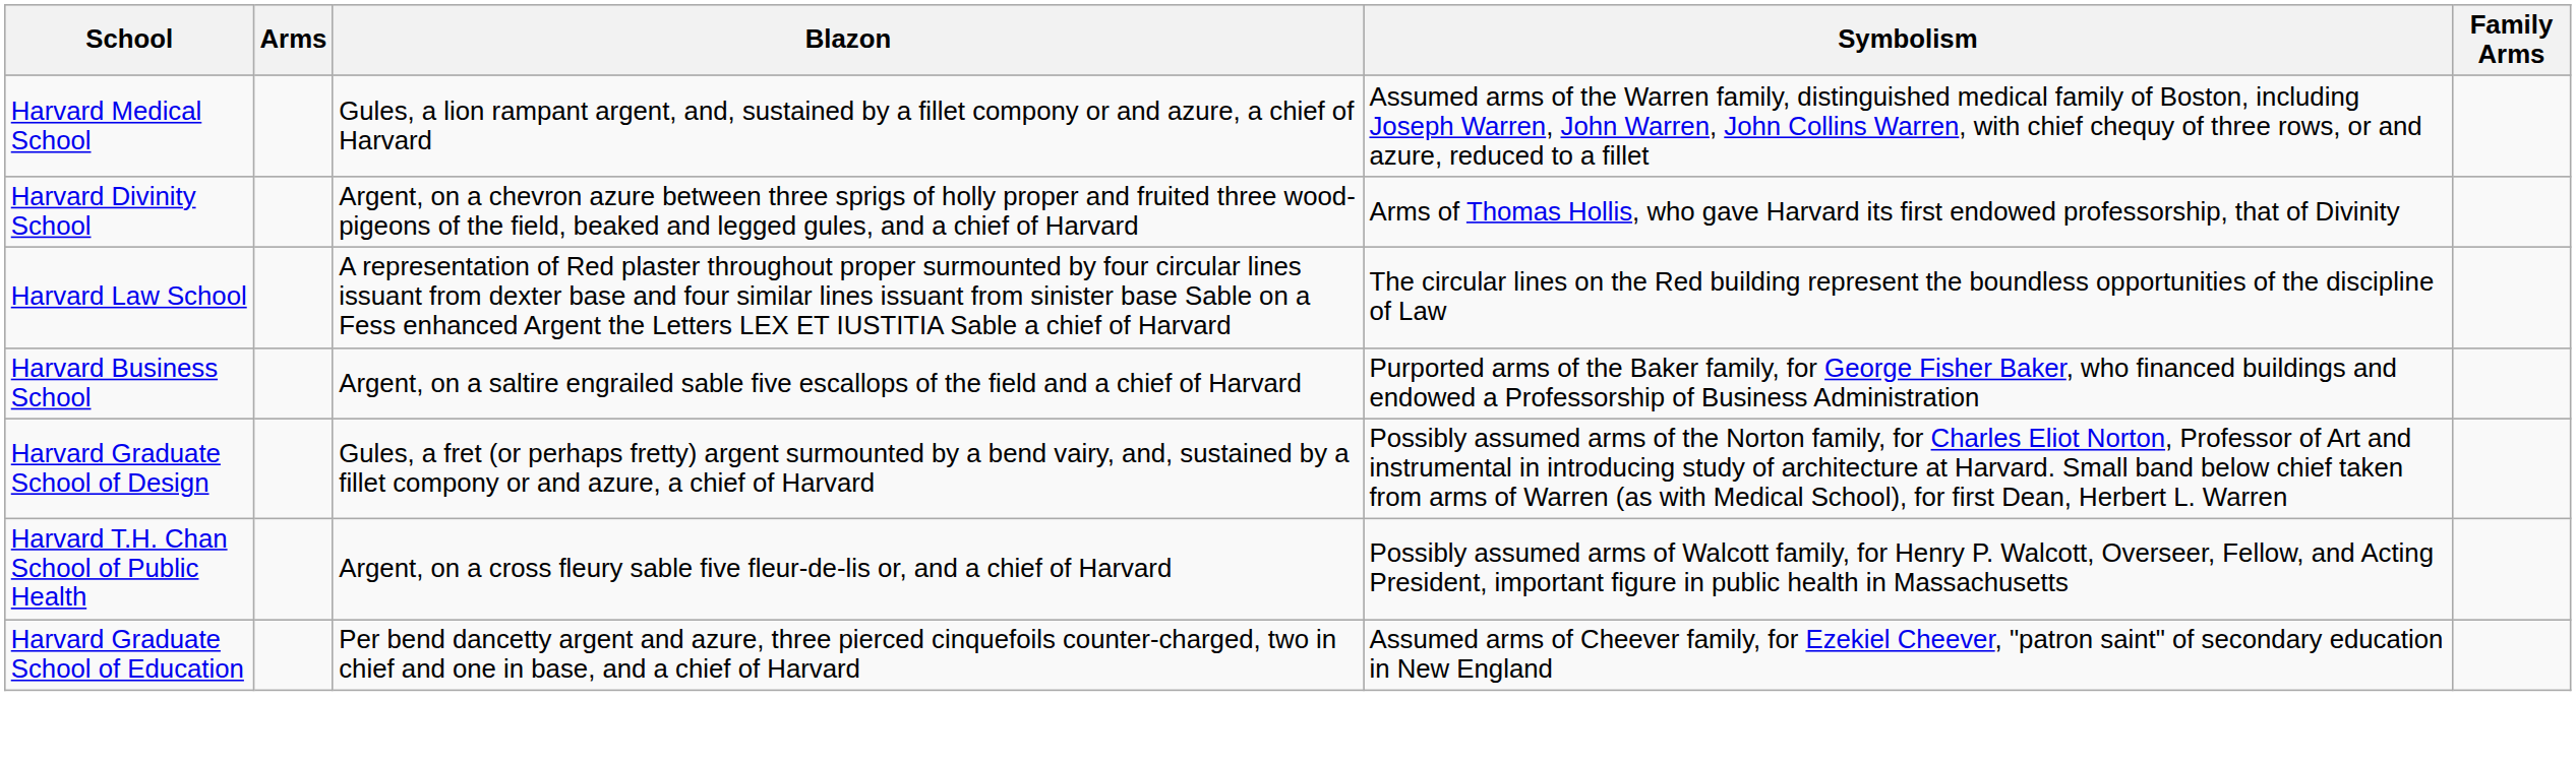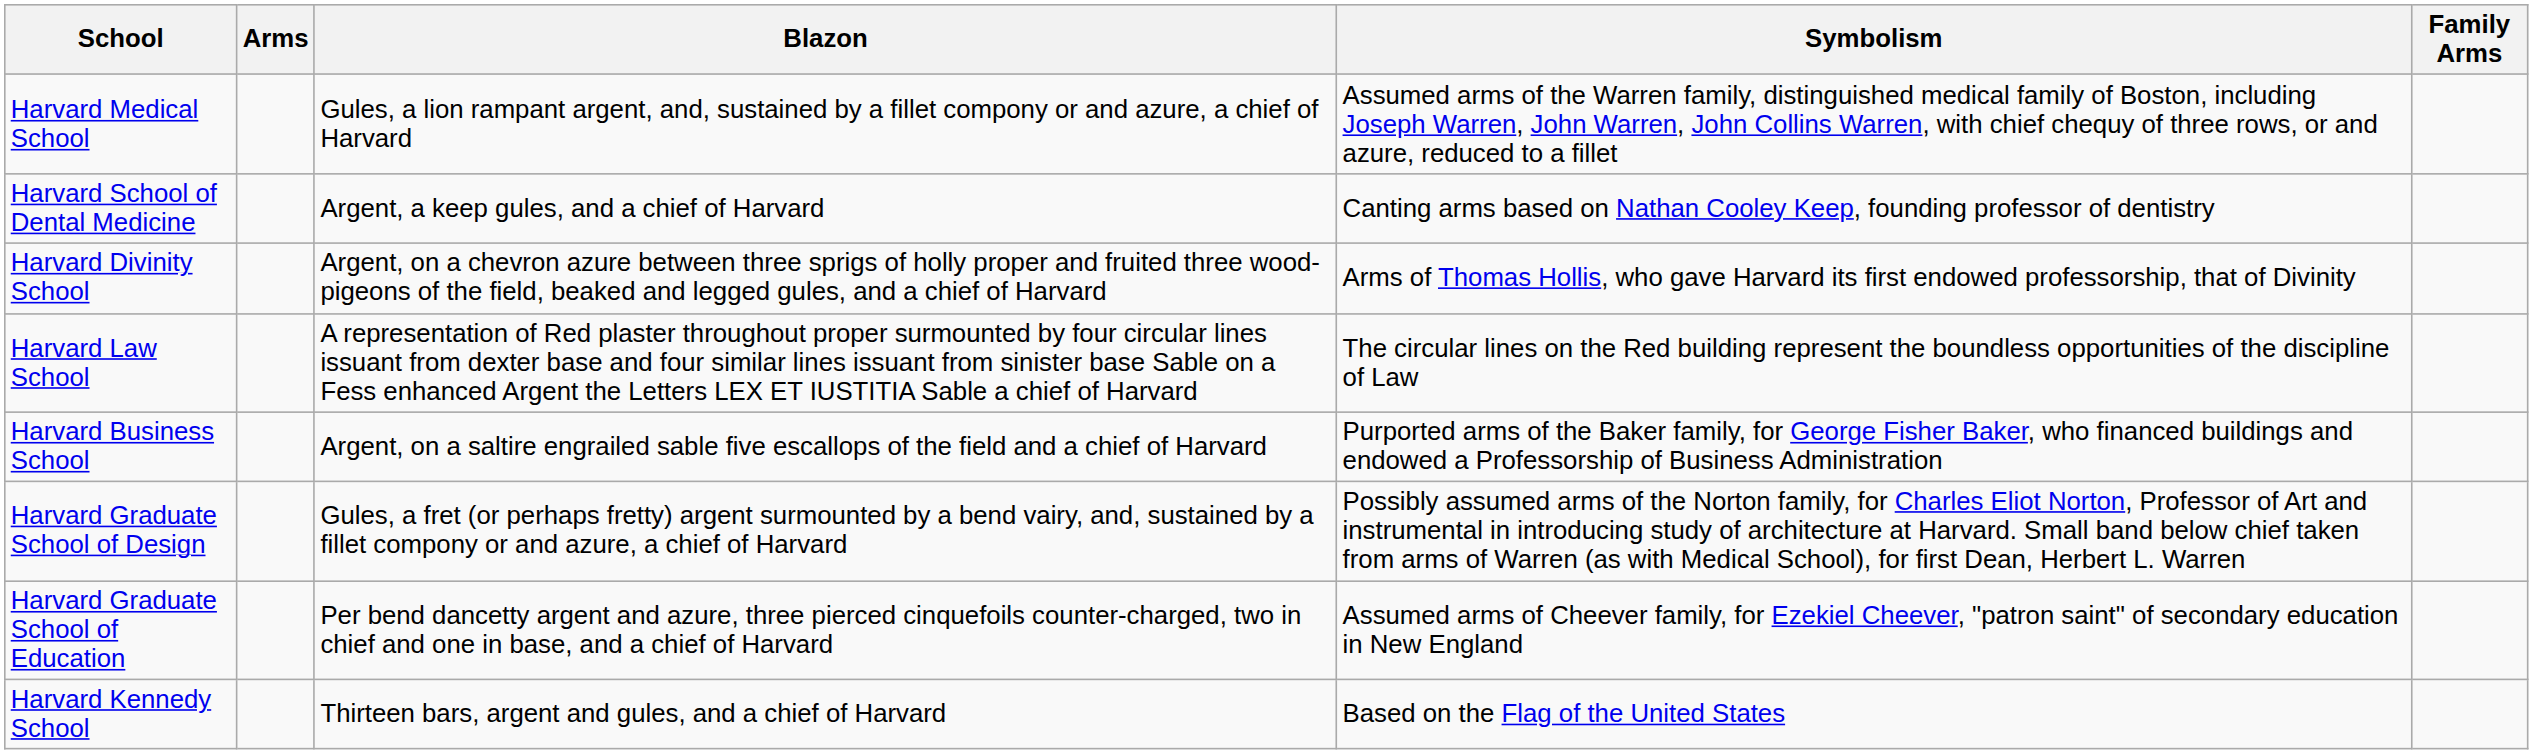+ row: Harvard School of Dental Medicine | Argent, a keep gules, and a chief of Harvard | Canting arms based on Nathan Cooley Keep, founding professor of dentistry
- row: Harvard T.H. Chan School of Public Health | Argent, on a cross fleury sable five fleur-de-lis or, and a chief of Harvard | Possibly assumed arms of Walcott family, for Henry P. Walcott, Overseer, Fellow, and Acting President, important figure in public health in Massachusetts
+ row: Harvard Kennedy School | Thirteen bars, argent and gules, and a chief of Harvard | Based on the Flag of the United States
